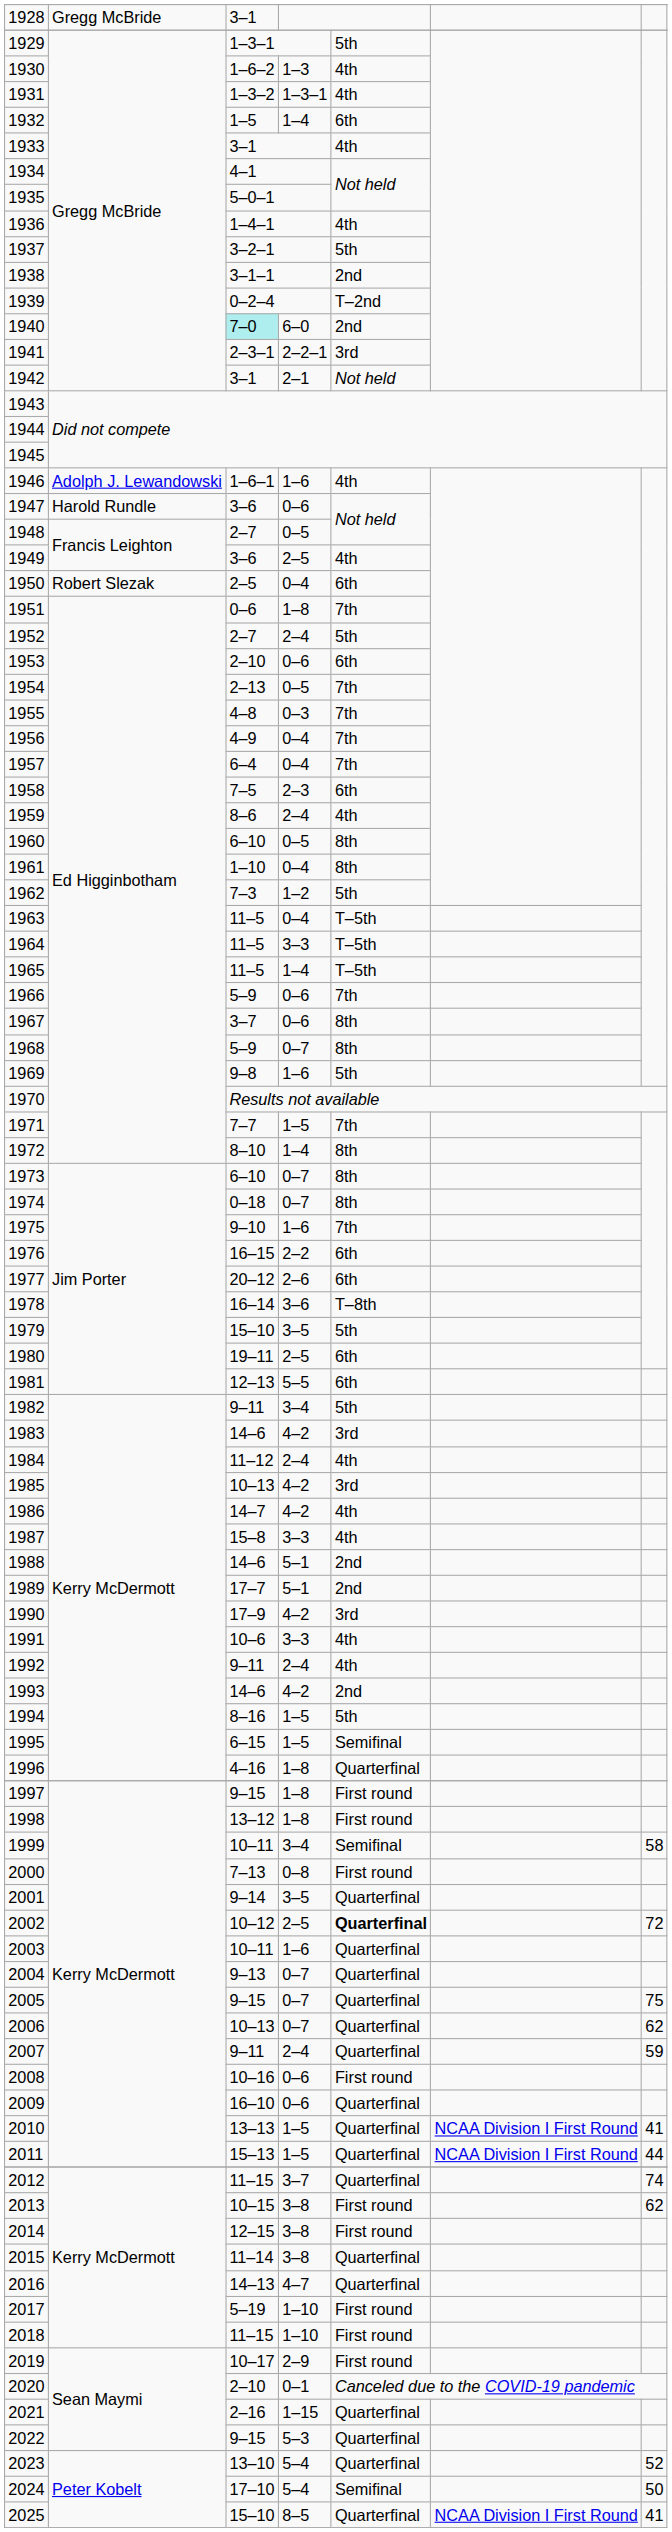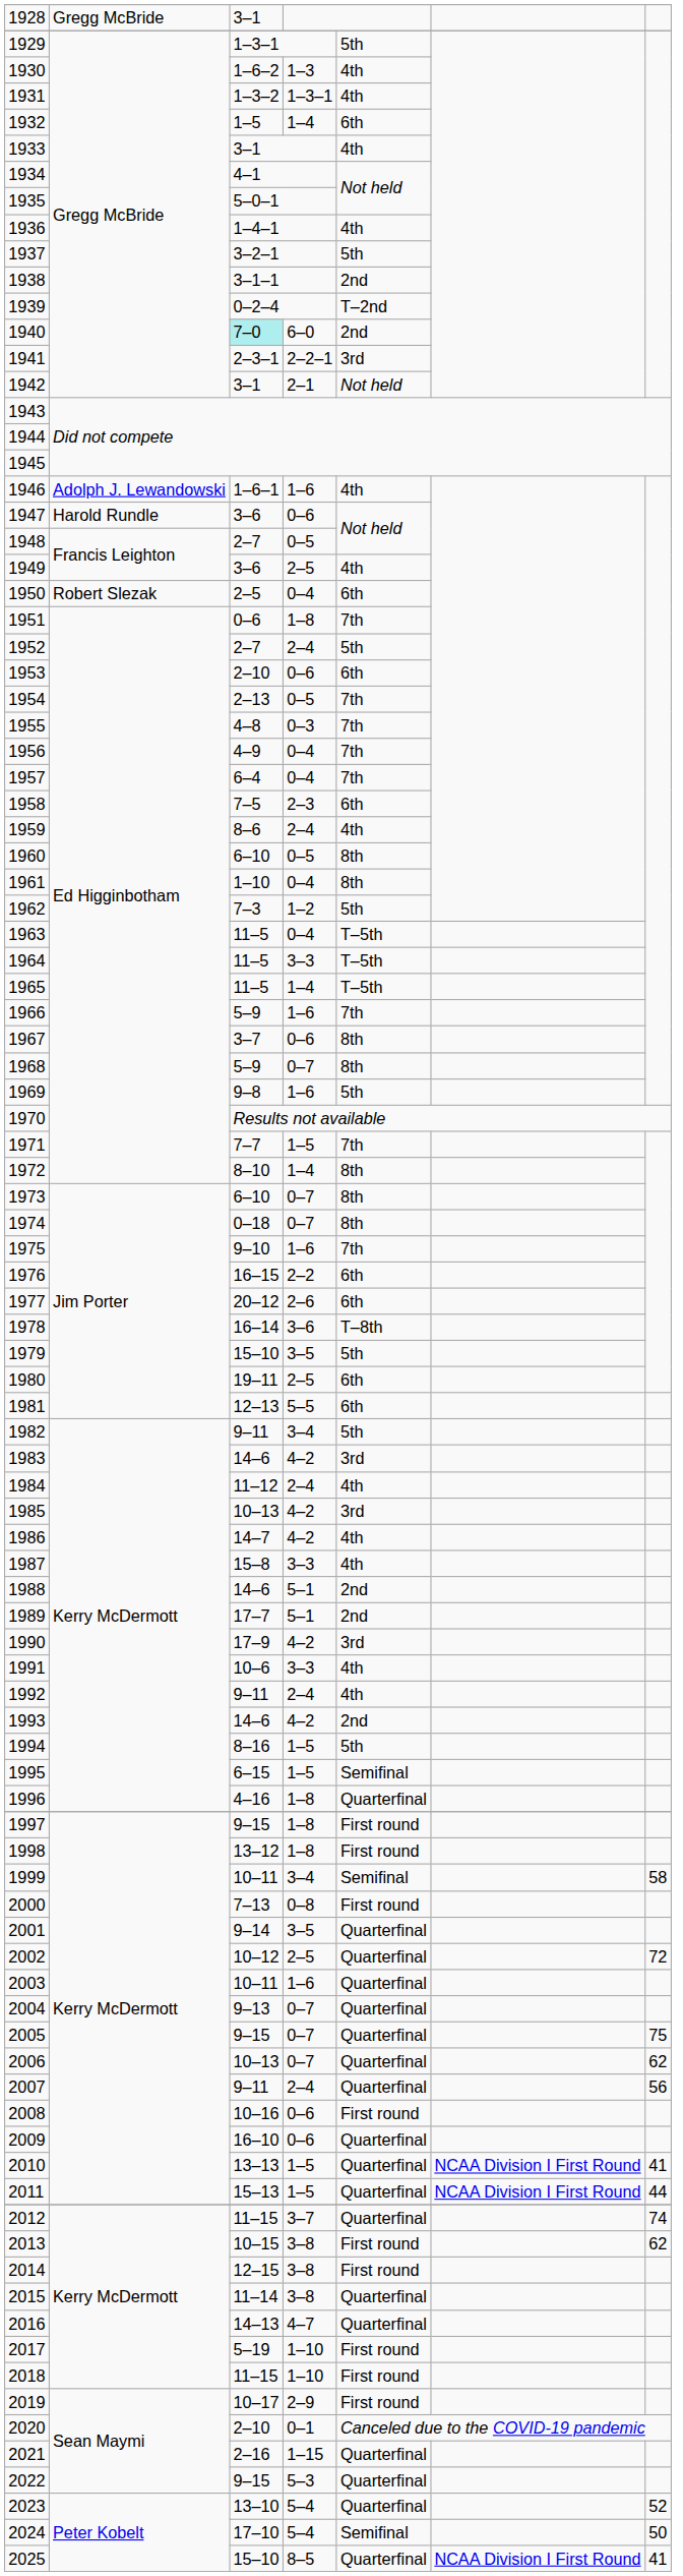1966 | column 4: 0–6 -> 1–6
2002 | column 5: bold -> normal
2007 | column 7: 59 -> 56
